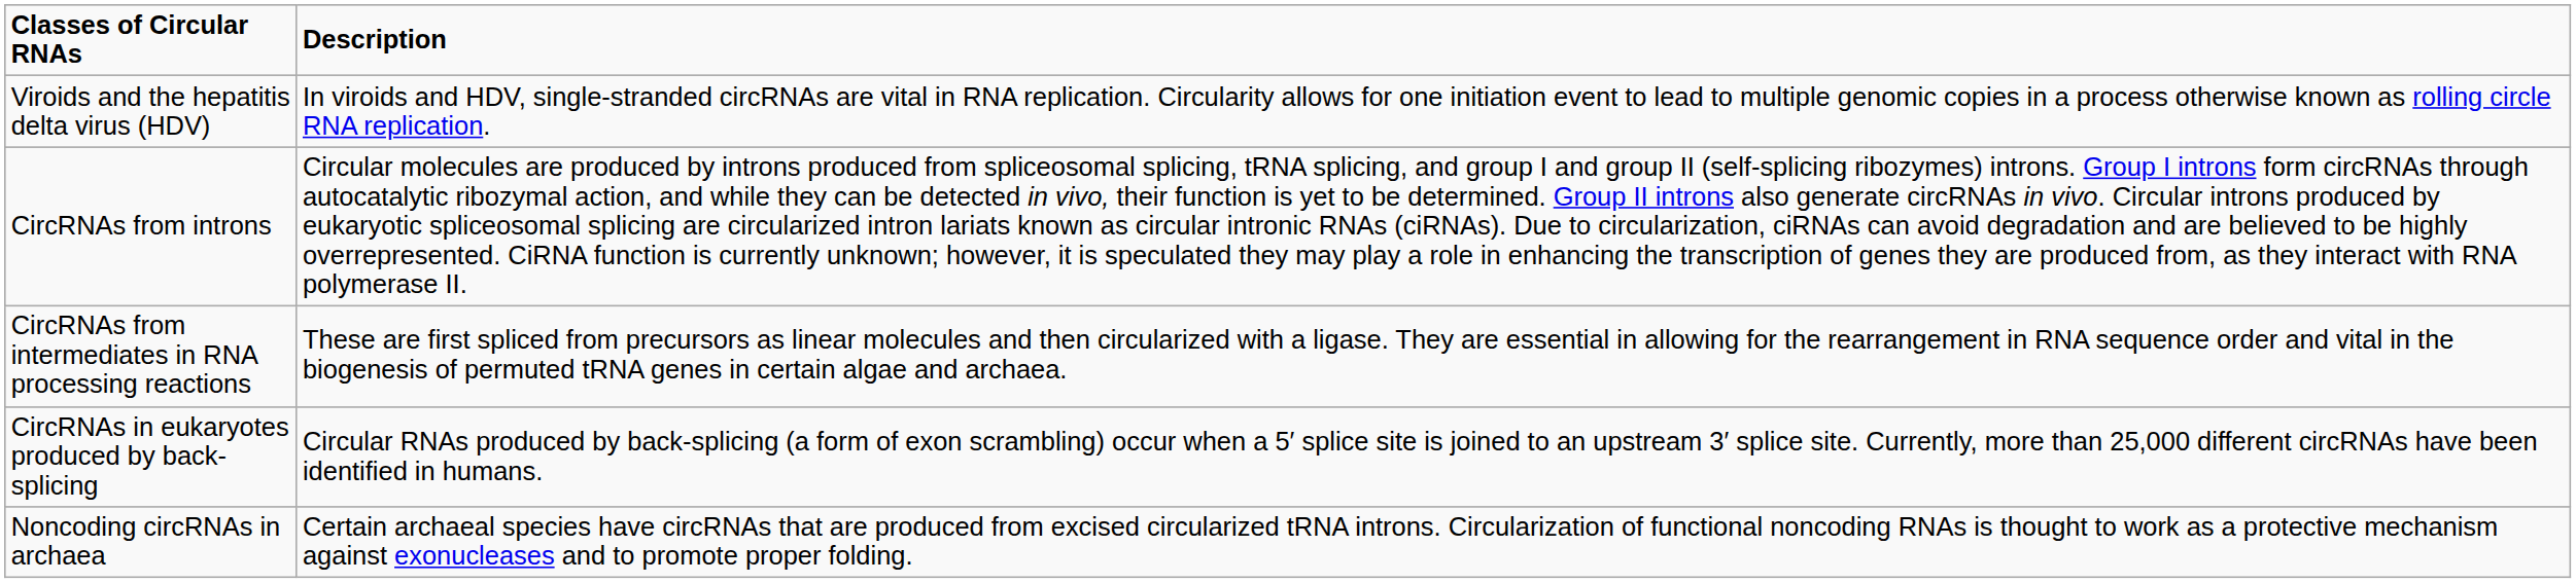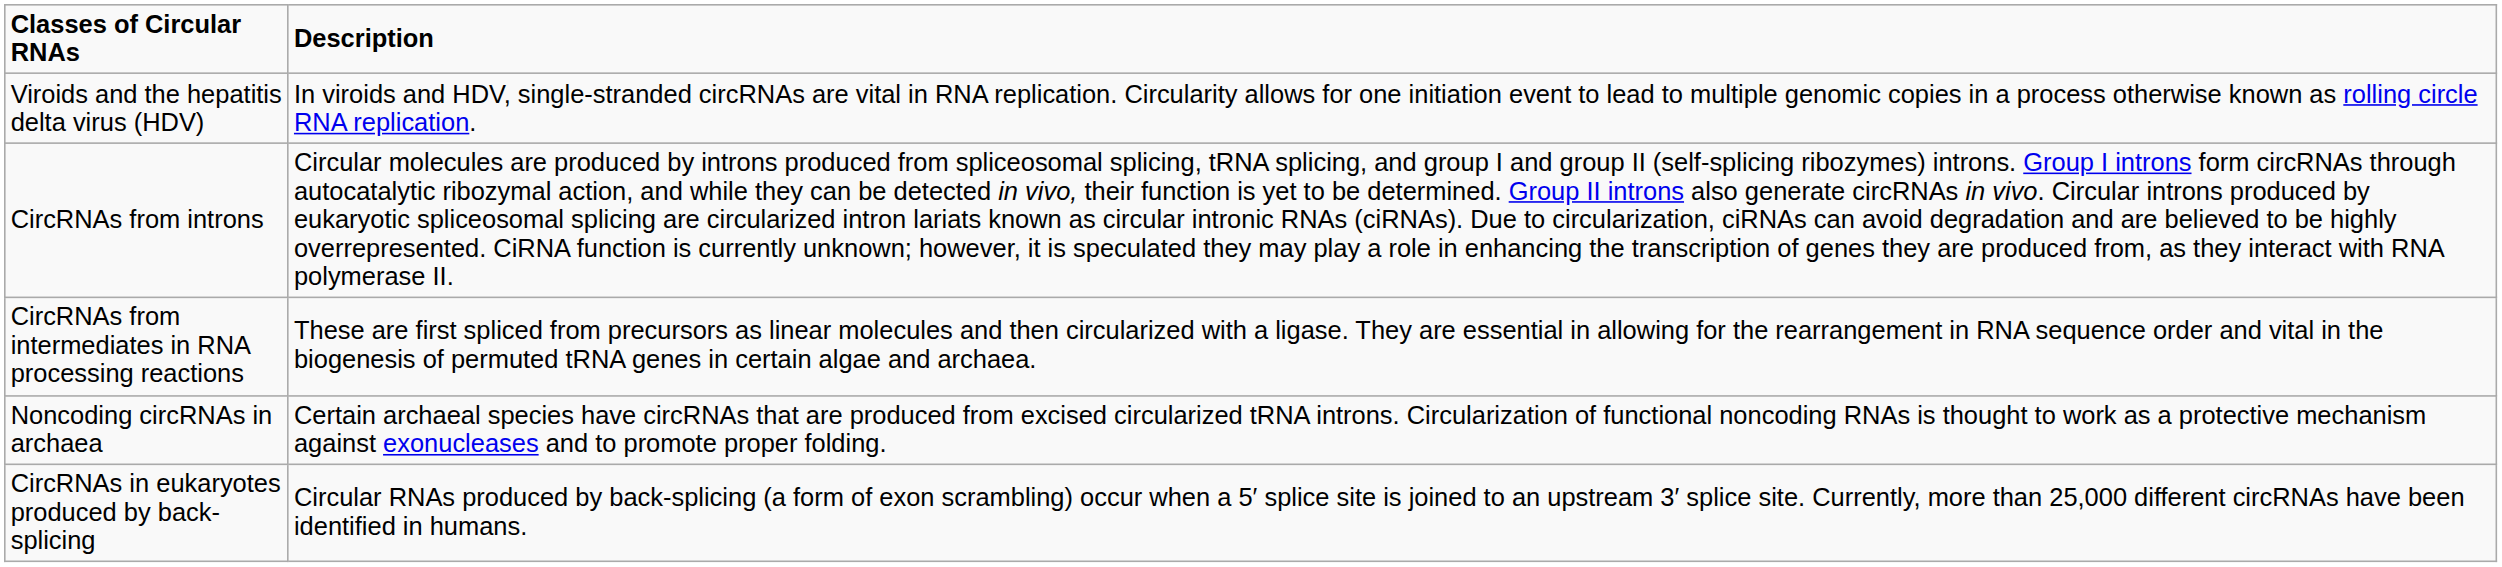rows swapped: Noncoding circRNAs in archaea <-> CircRNAs in eukaryotes produced by back-splicing
